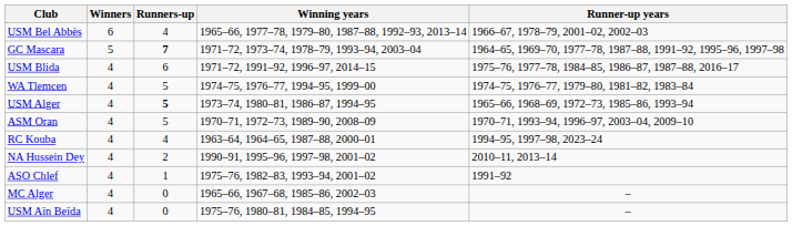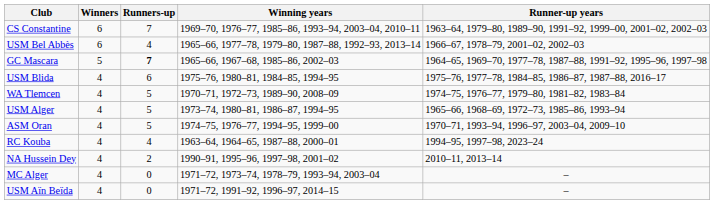+ row: CS Constantine | 6 | 7 | 1969–70, 1976–77, 1985–86, 1993–94, 2003–04, 2010–11 | 1963–64, 1979–80, 1989–90, 1991–92, 1999–00, 2001–02, 2002–03
GC Mascara | Winning years: 1971–72, 1973–74, 1978–79, 1993–94, 2003–04 -> 1965–66, 1967–68, 1985–86, 2002–03
USM Blida | Winning years: 1971–72, 1991–92, 1996–97, 2014–15 -> 1975–76, 1980–81, 1984–85, 1994–95
WA Tlemcen | Winning years: 1974–75, 1976–77, 1994–95, 1999–00 -> 1970–71, 1972–73, 1989–90, 2008–09
USM Alger | Runners-up: bold -> normal
ASM Oran | Winning years: 1970–71, 1972–73, 1989–90, 2008–09 -> 1974–75, 1976–77, 1994–95, 1999–00
- row: ASO Chlef | 4 | 1 | 1975–76, 1982–83, 1993–94, 2001–02 | 1991–92
MC Alger | Winning years: 1965–66, 1967–68, 1985–86, 2002–03 -> 1971–72, 1973–74, 1978–79, 1993–94, 2003–04
USM Aïn Beïda | Winning years: 1975–76, 1980–81, 1984–85, 1994–95 -> 1971–72, 1991–92, 1996–97, 2014–15
